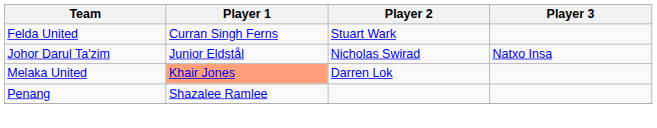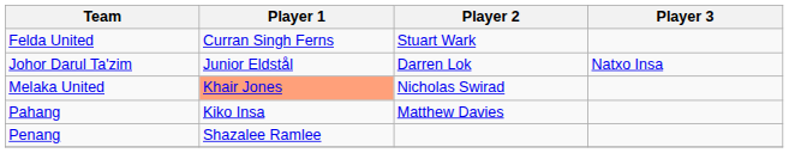Johor Darul Ta'zim | Player 2: Nicholas Swirad -> Darren Lok
Melaka United | Player 2: Darren Lok -> Nicholas Swirad
+ row: Pahang | Kiko Insa | Matthew Davies
